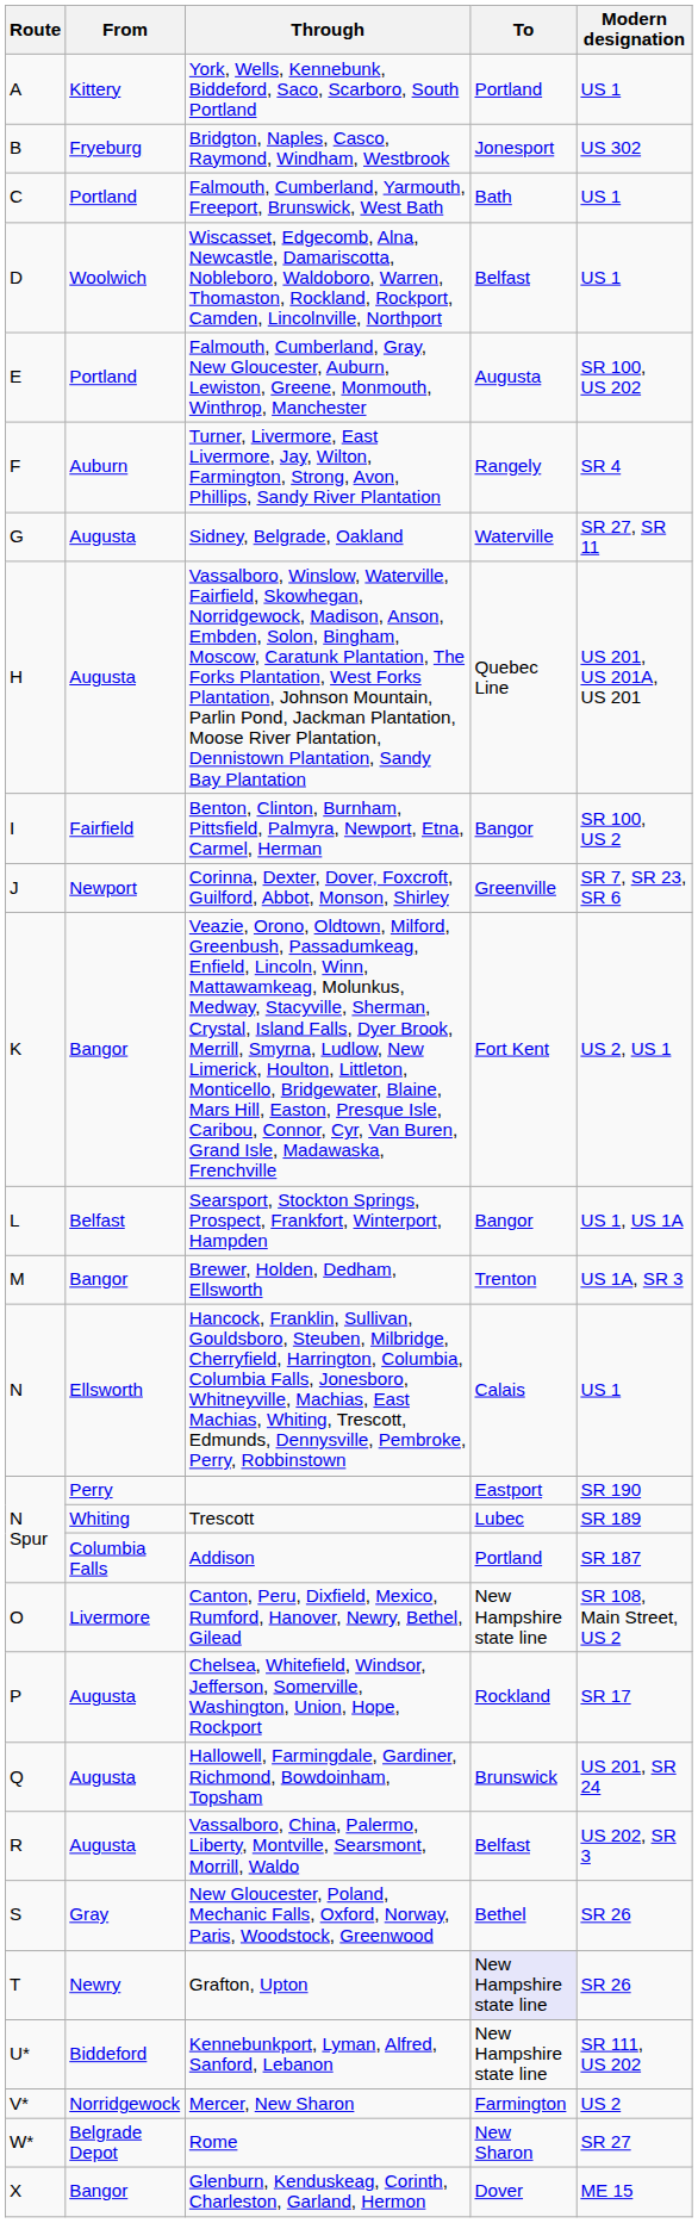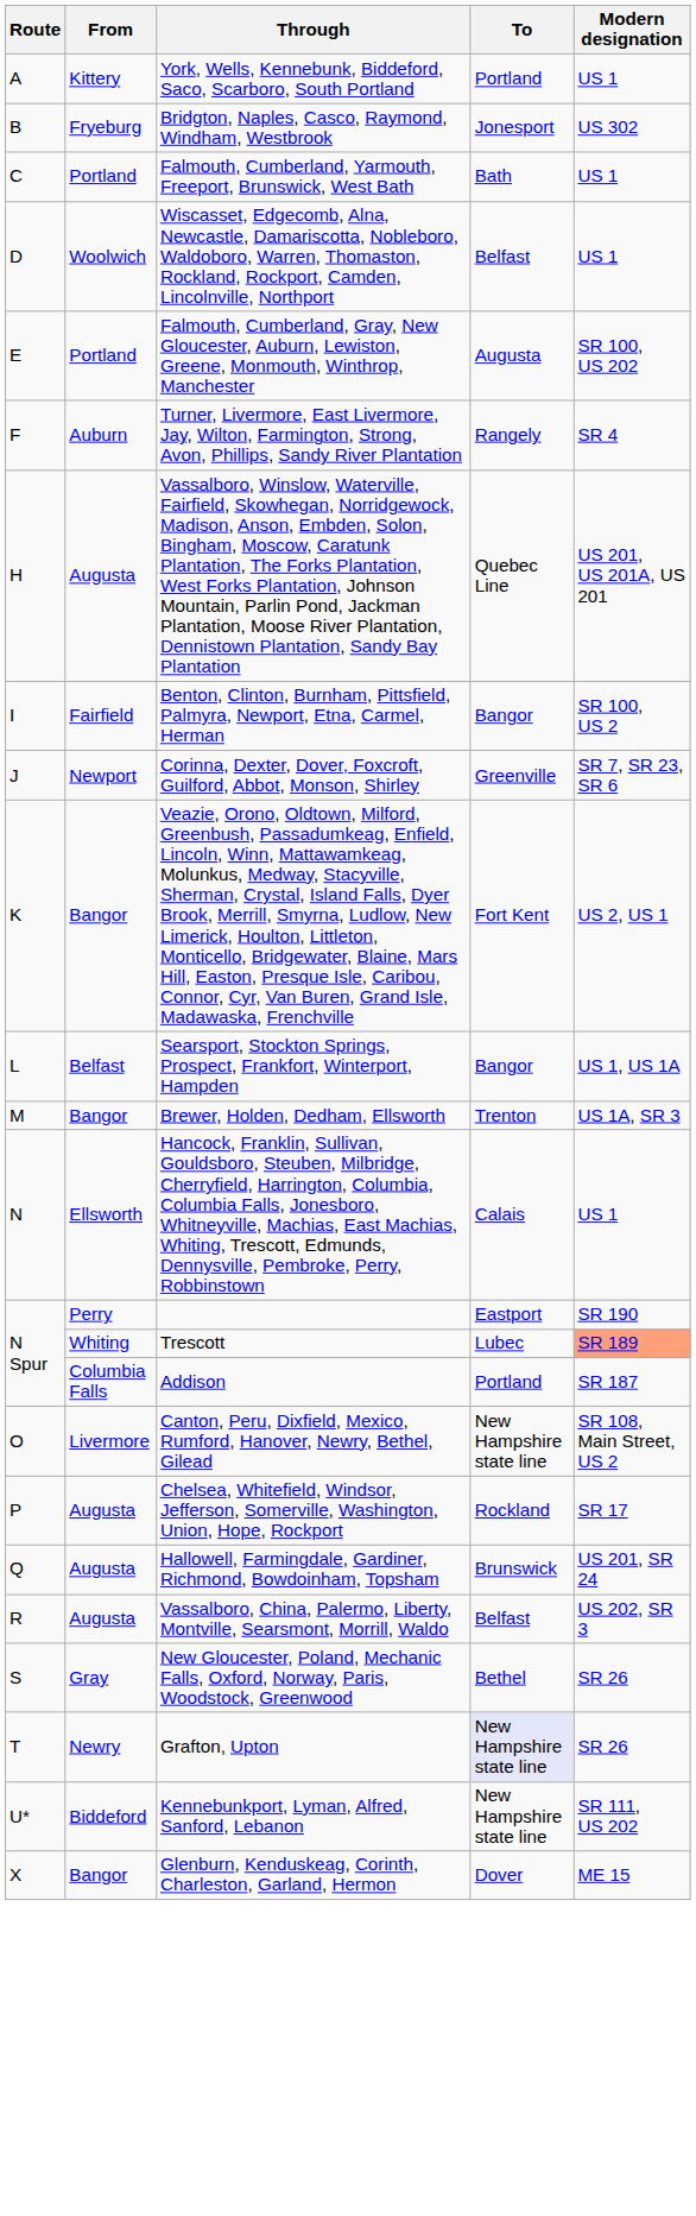- row: G | Augusta | Sidney, Belgrade, Oakland | Waterville | SR 27, SR 11
Trescott | Modern designation: no background -> lightsalmon background
- row: V* | Norridgewock | Mercer, New Sharon | Farmington | US 2
- row: W* | Belgrade Depot | Rome | New Sharon | SR 27
